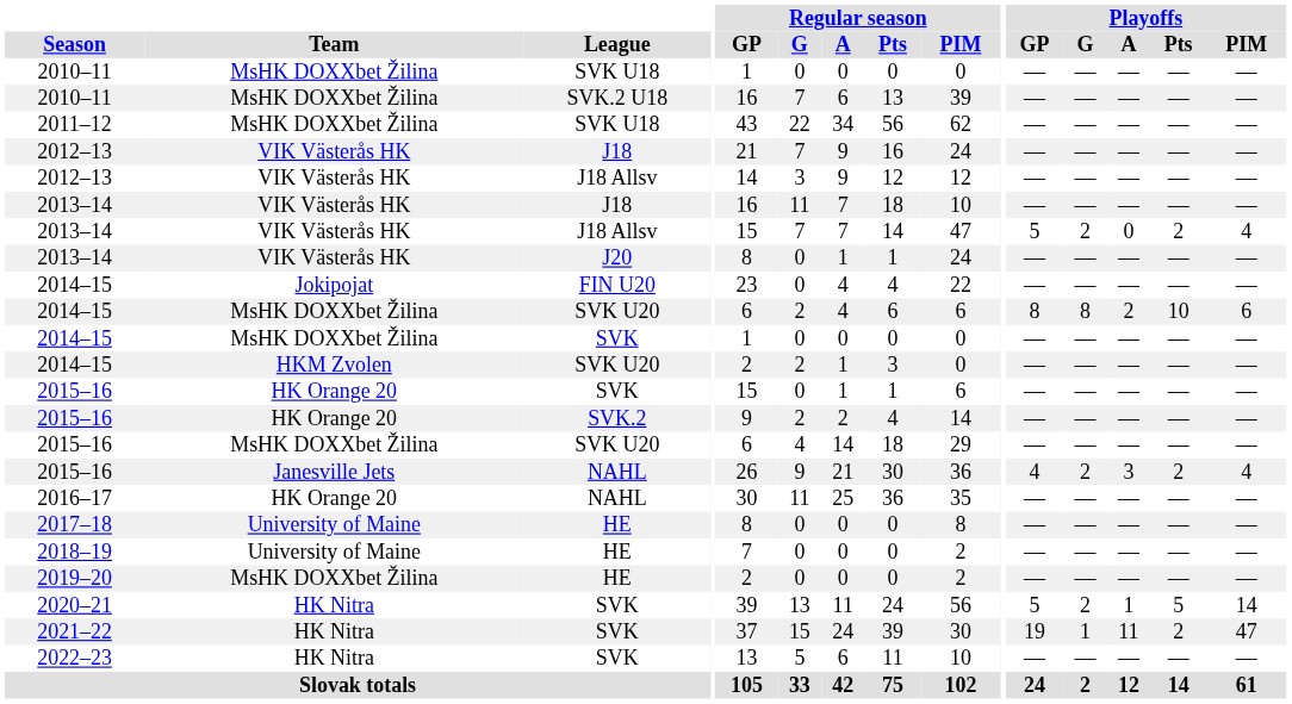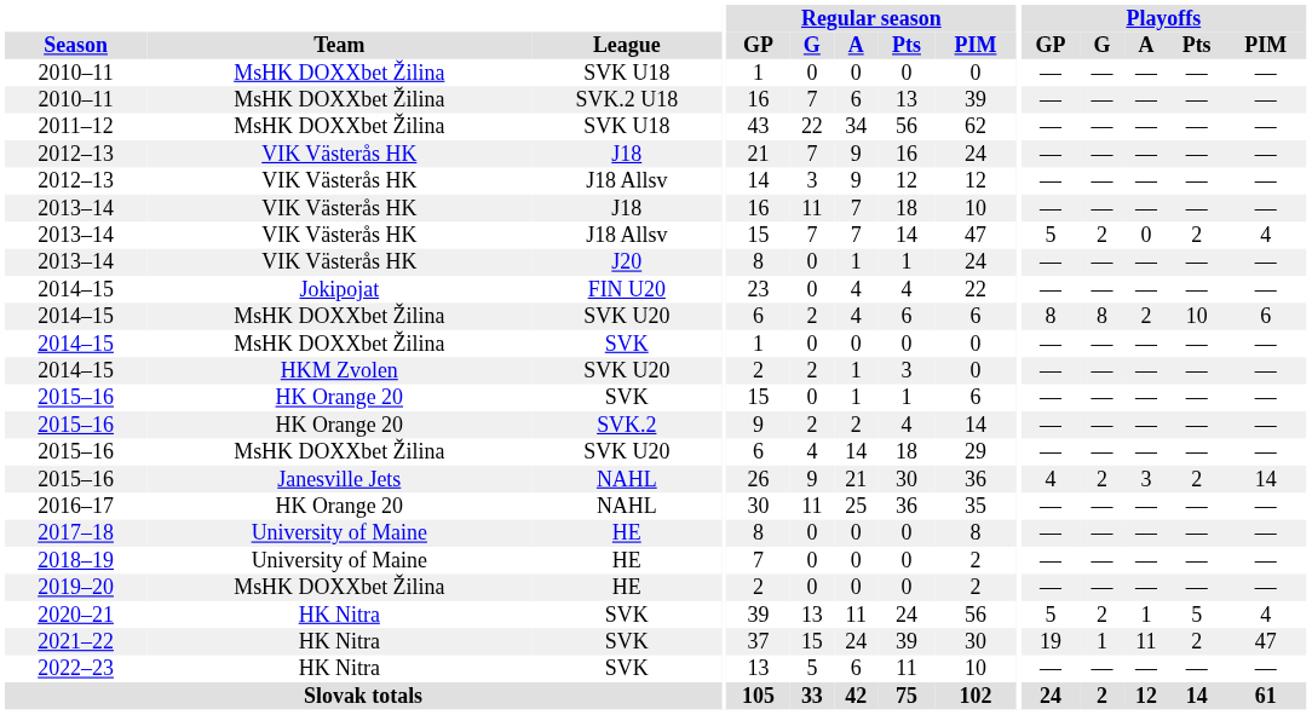2015–16 / NAHL | Playoffs / PIM: 4 -> 14
2020–21 | Playoffs / PIM: 14 -> 4
